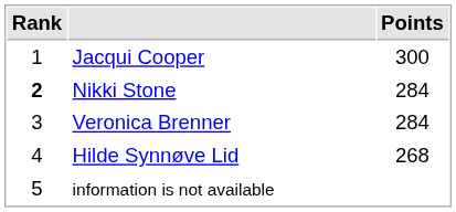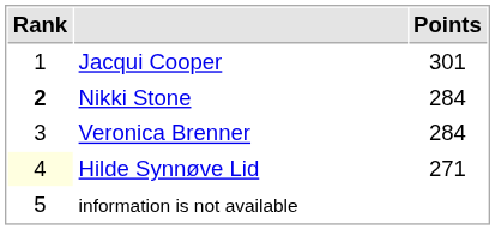Jacqui Cooper | Points: 300 -> 301
Hilde Synnøve Lid | Rank: no background -> lightyellow background
Hilde Synnøve Lid | Points: 268 -> 271
